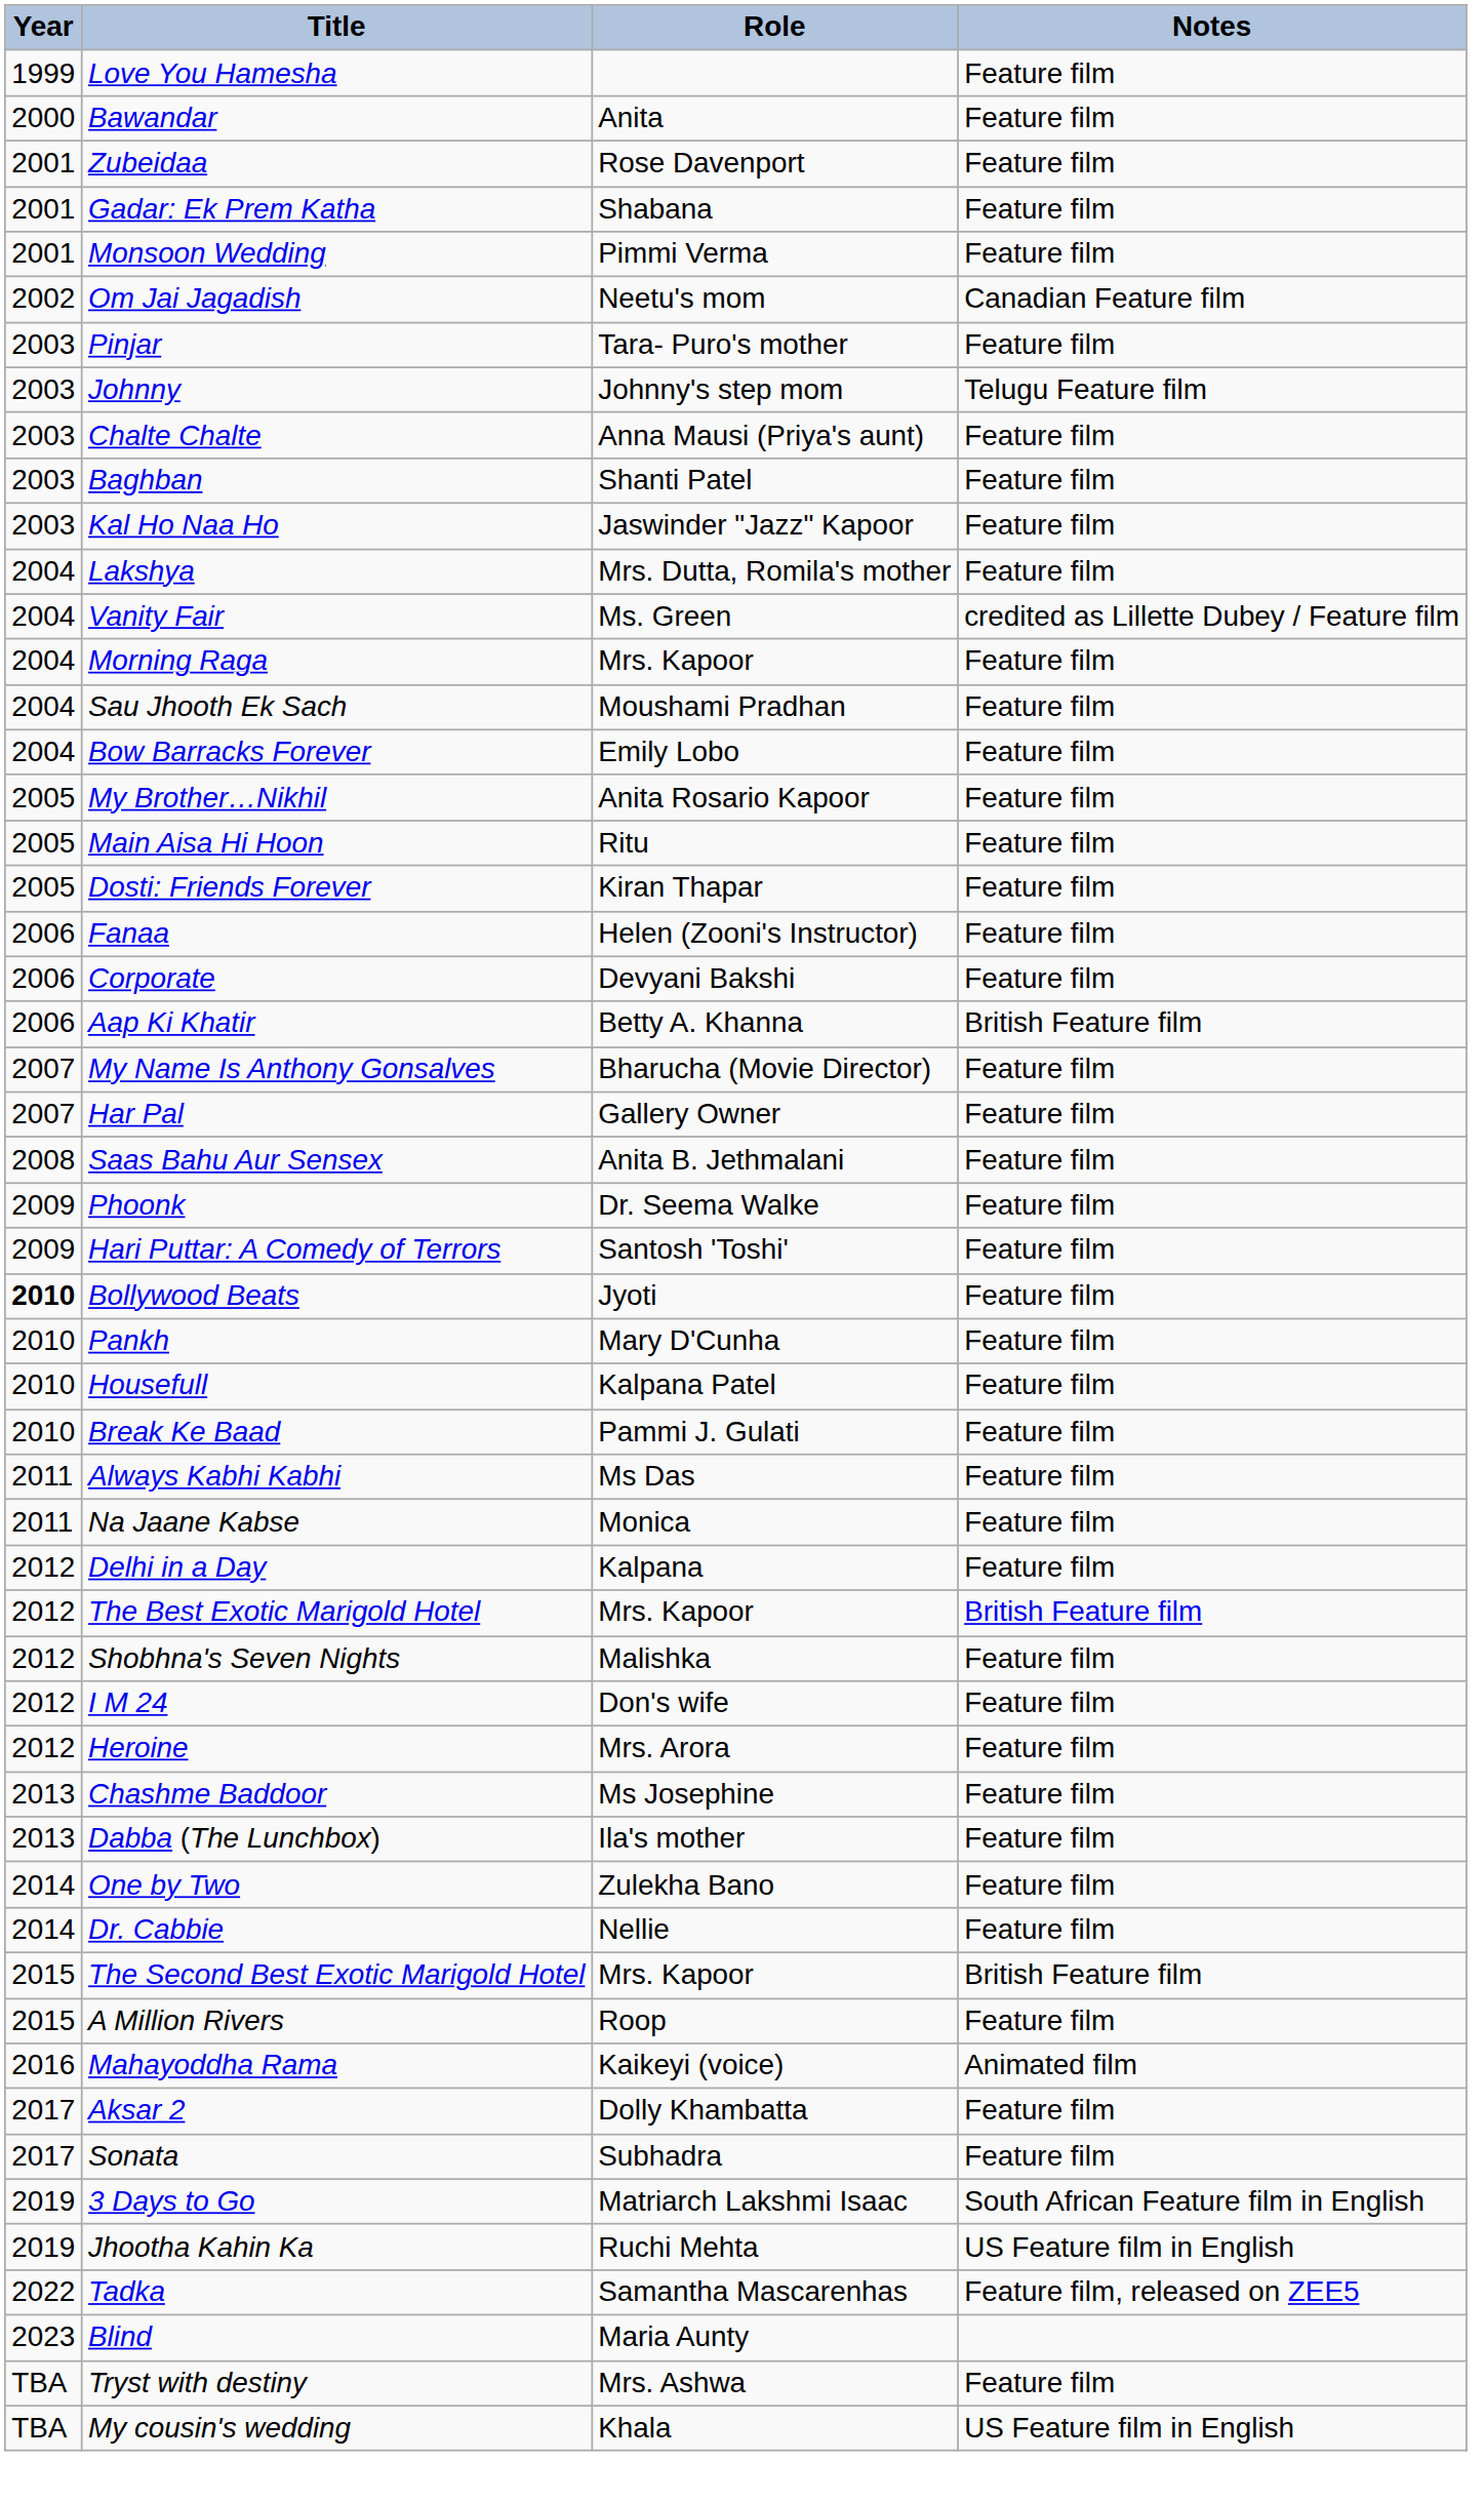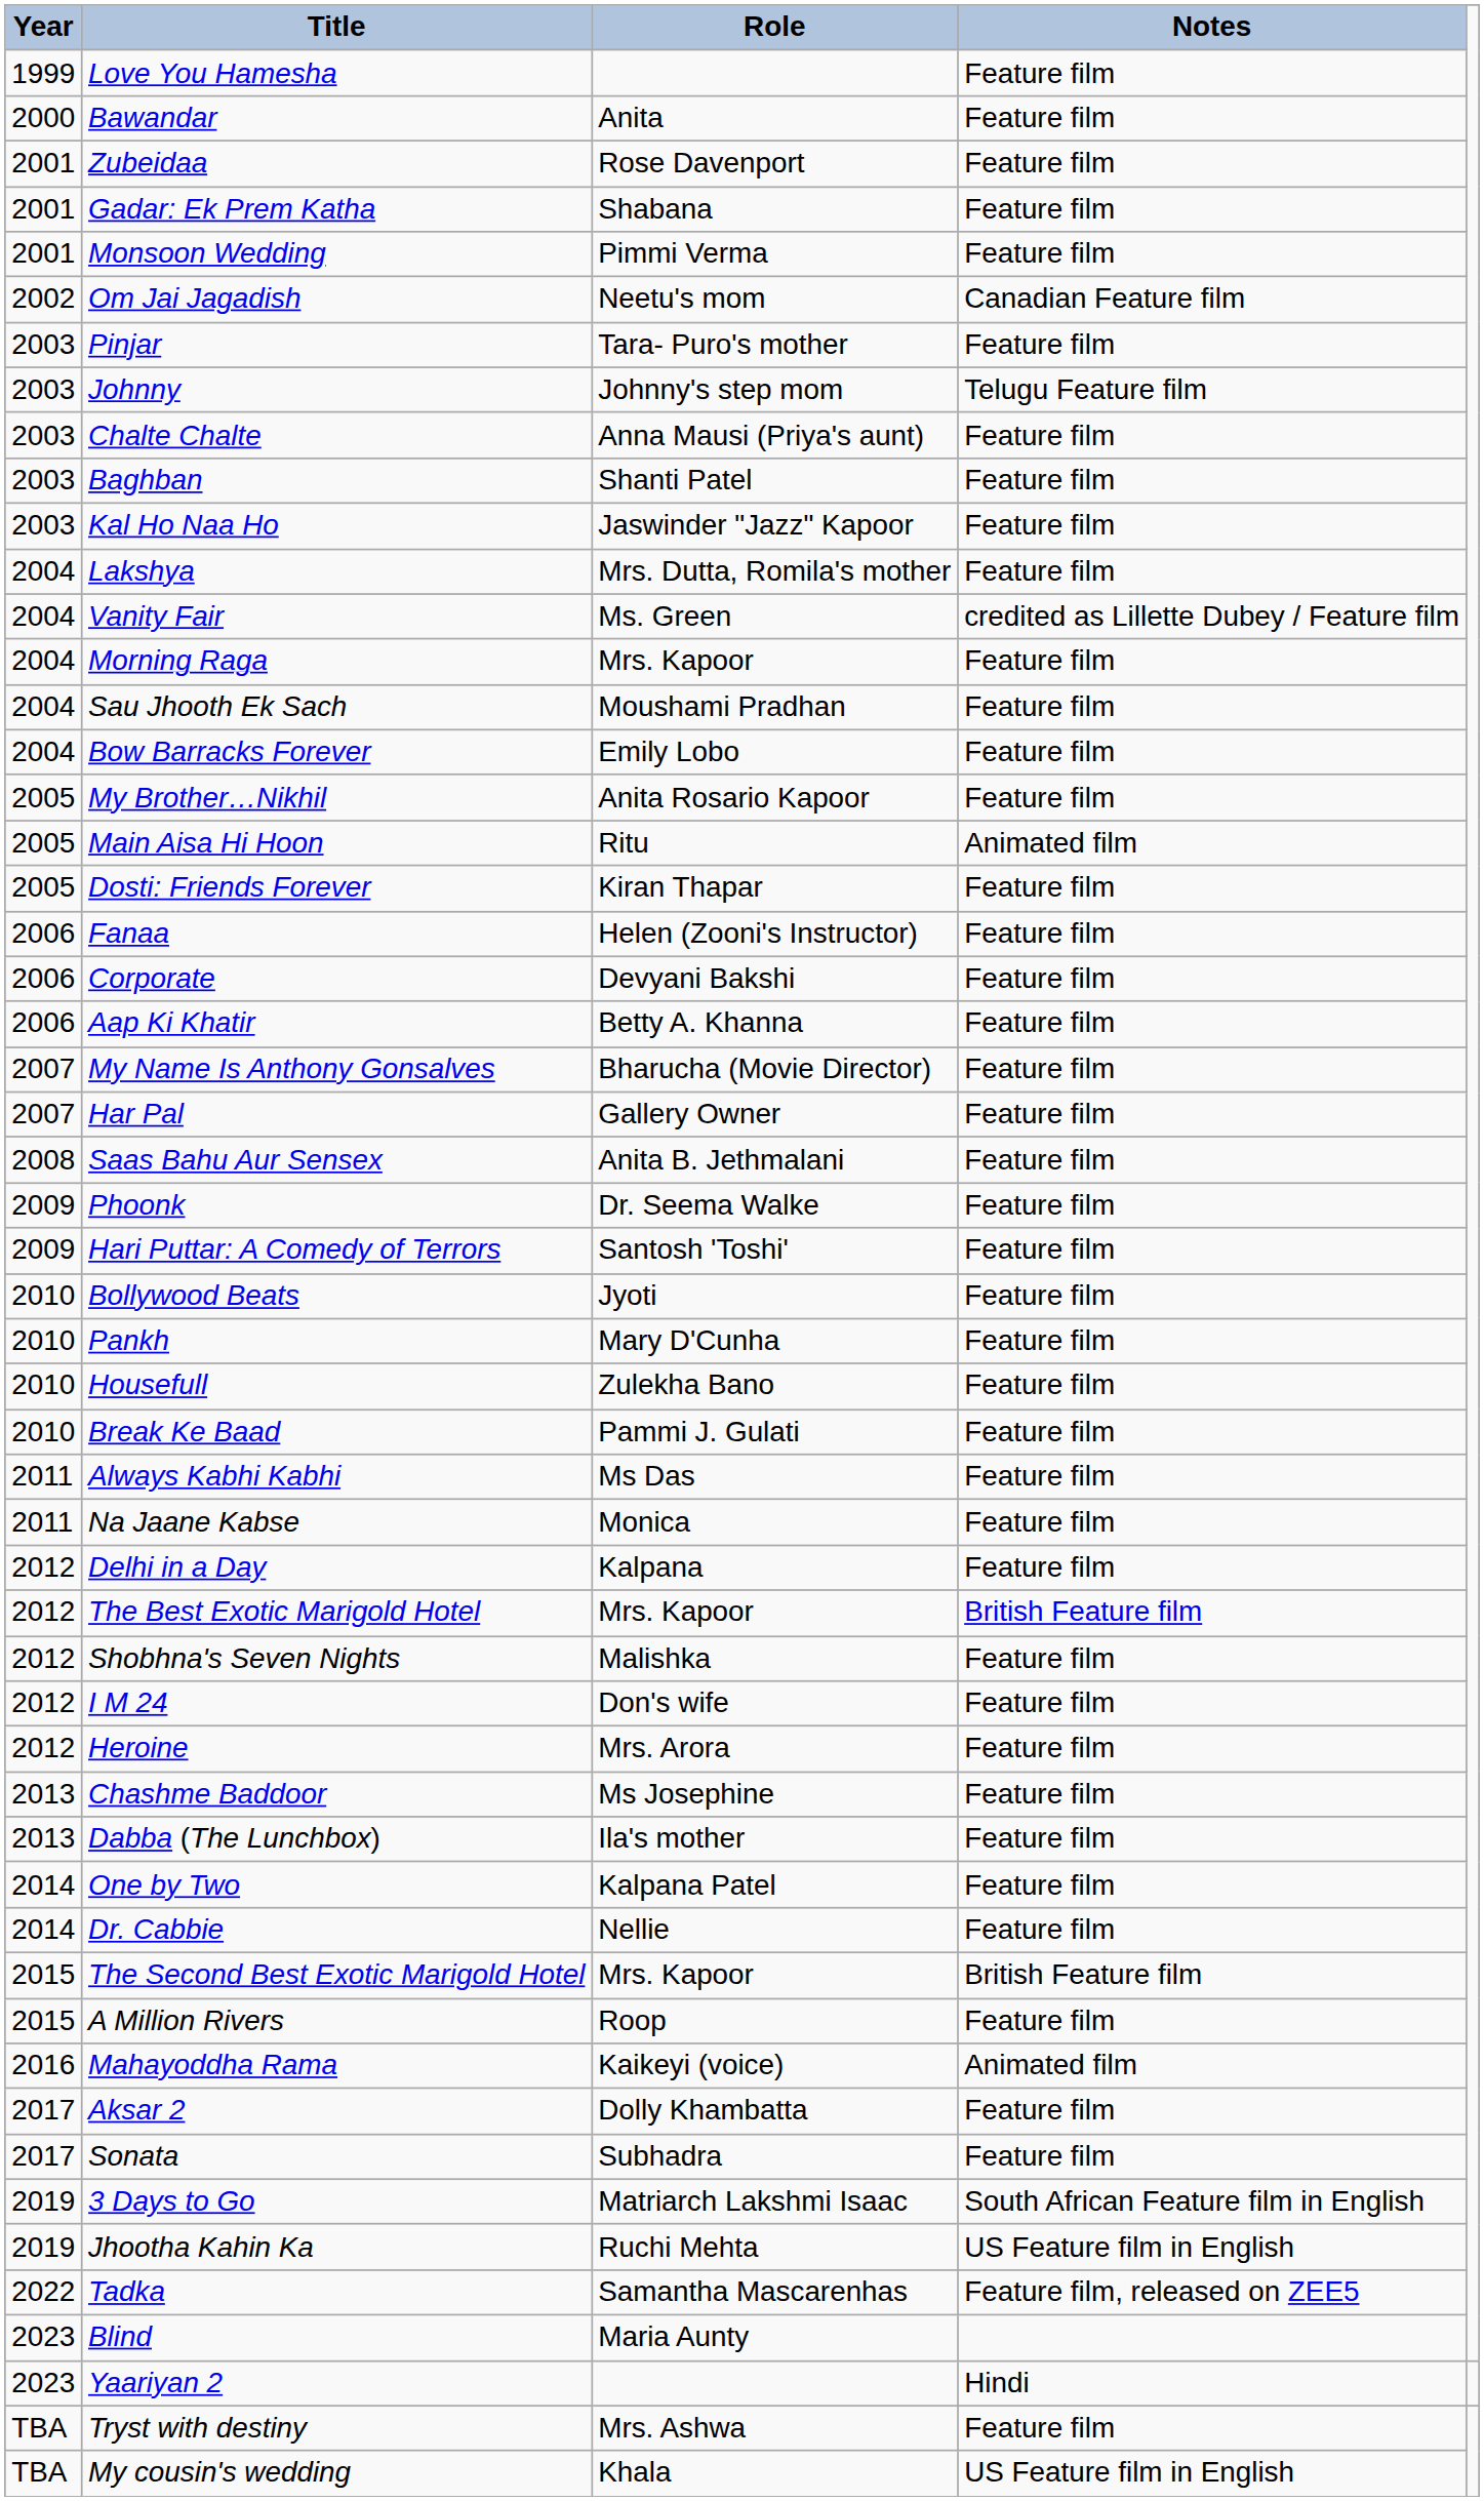Main Aisa Hi Hoon | Notes: Feature film -> Animated film
Aap Ki Khatir | Notes: British Feature film -> Feature film
Bollywood Beats | Year: bold -> normal
Housefull | Role: Kalpana Patel -> Zulekha Bano
One by Two | Role: Zulekha Bano -> Kalpana Patel
+ row: 2023 | Yaariyan 2 | Hindi
